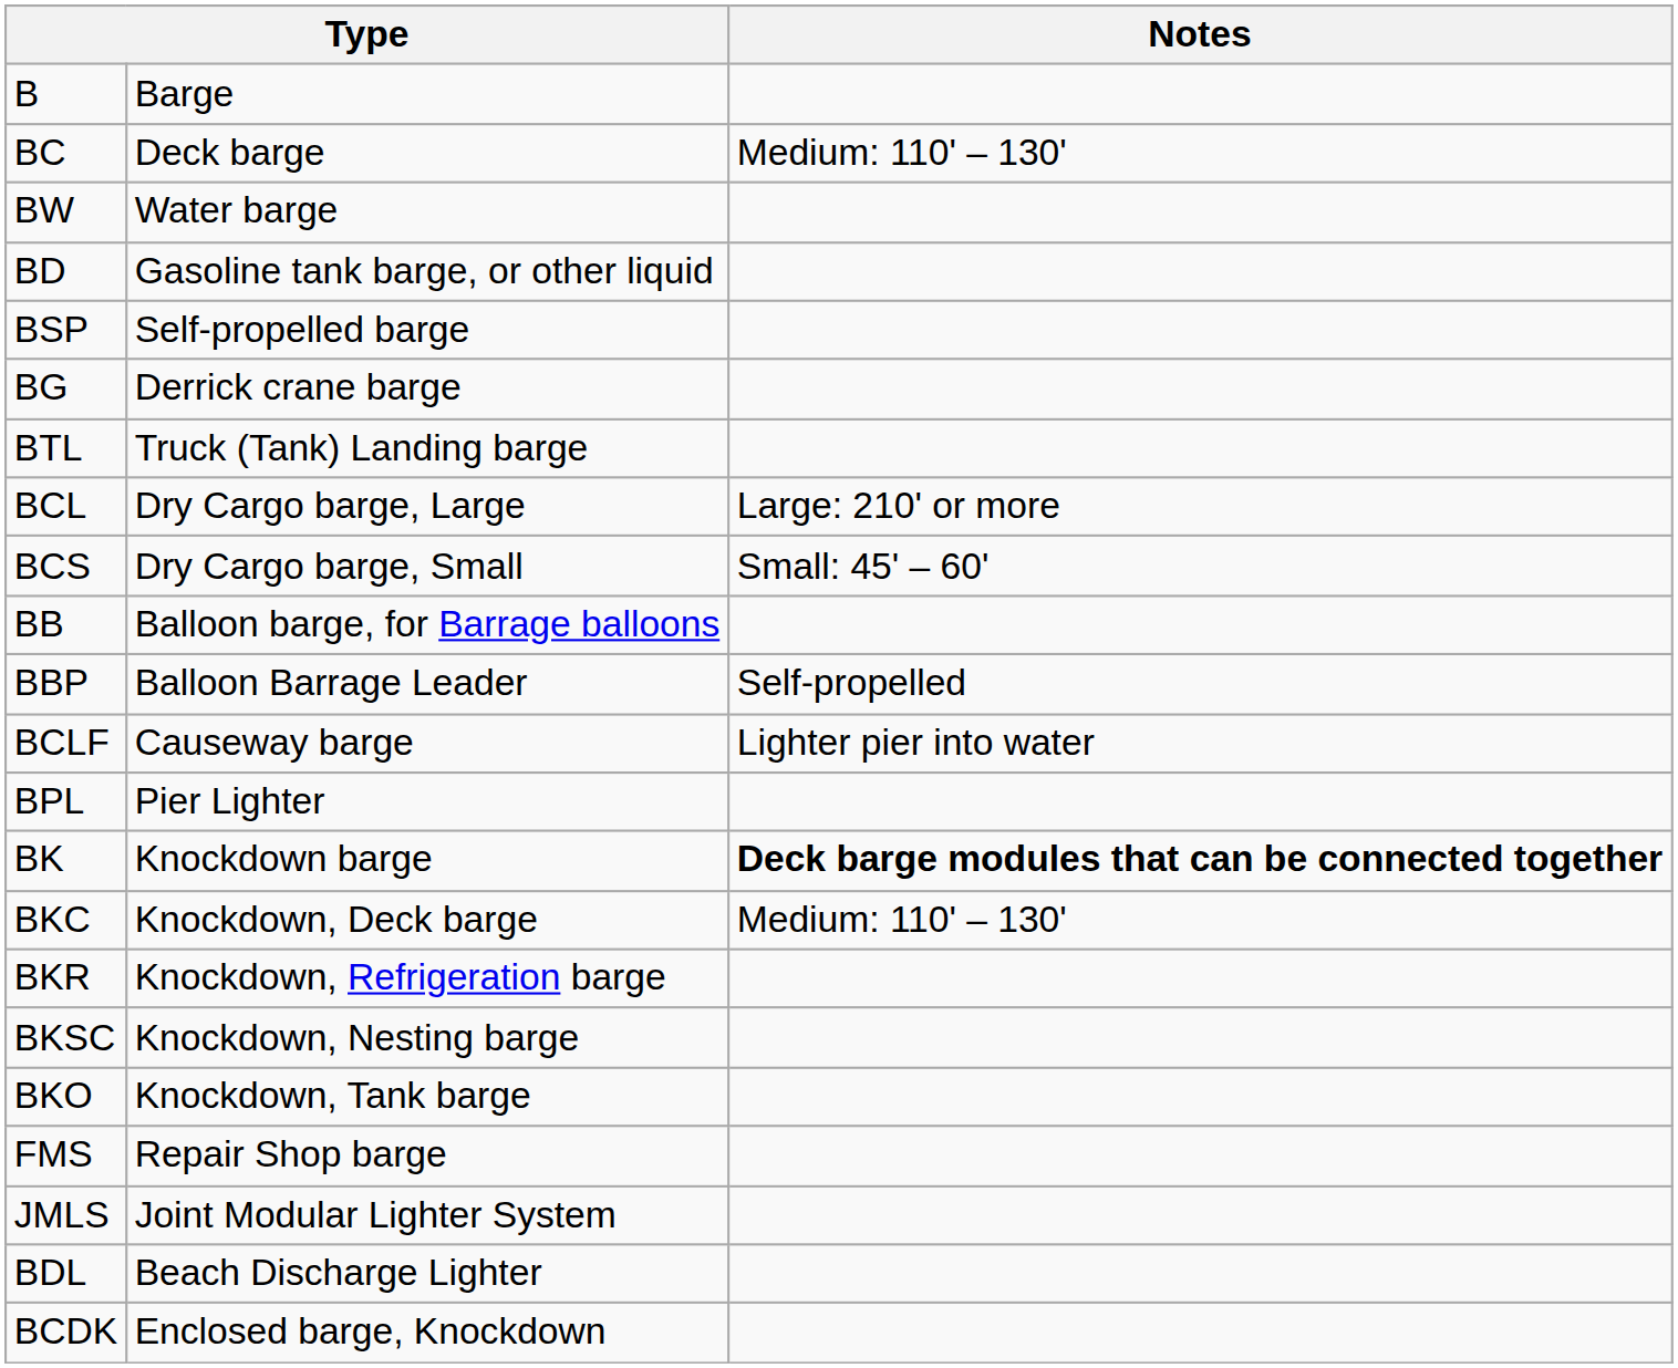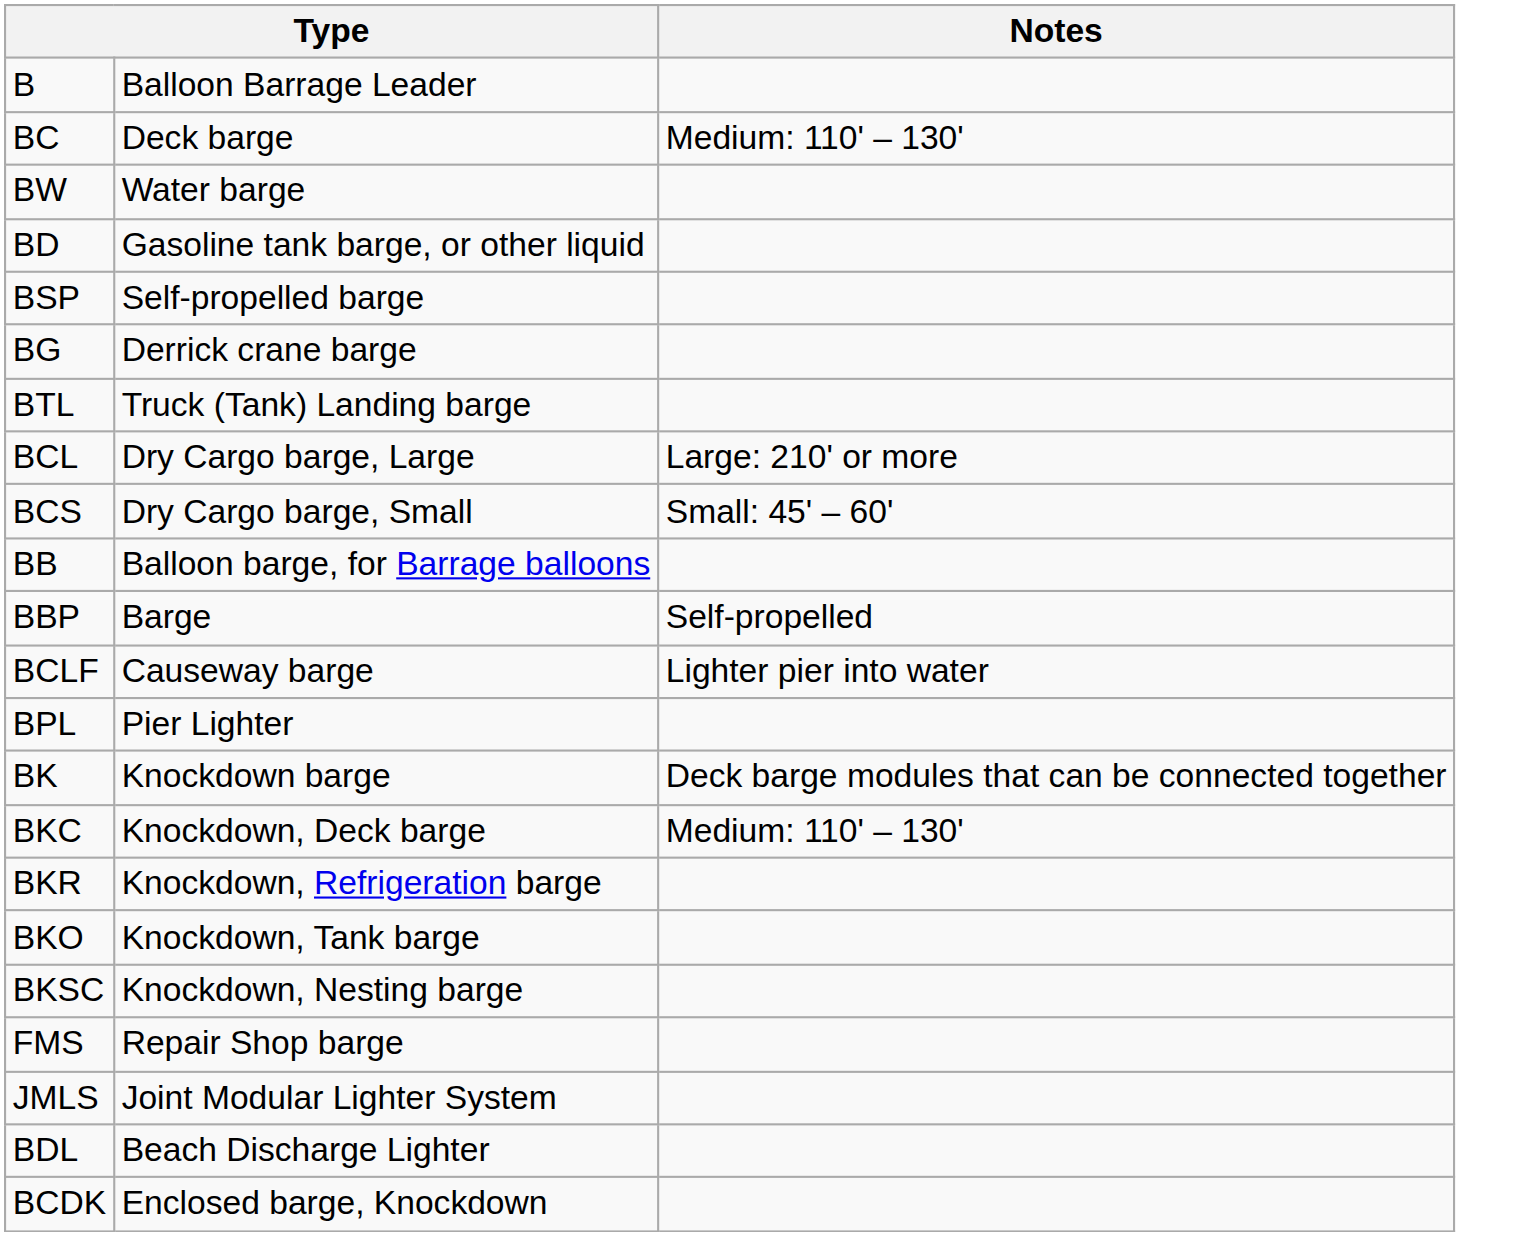B | column 2: Barge -> Balloon Barrage Leader
BBP | column 2: Balloon Barrage Leader -> Barge
BK | Notes: bold -> normal
rows swapped: BKO <-> BKSC
